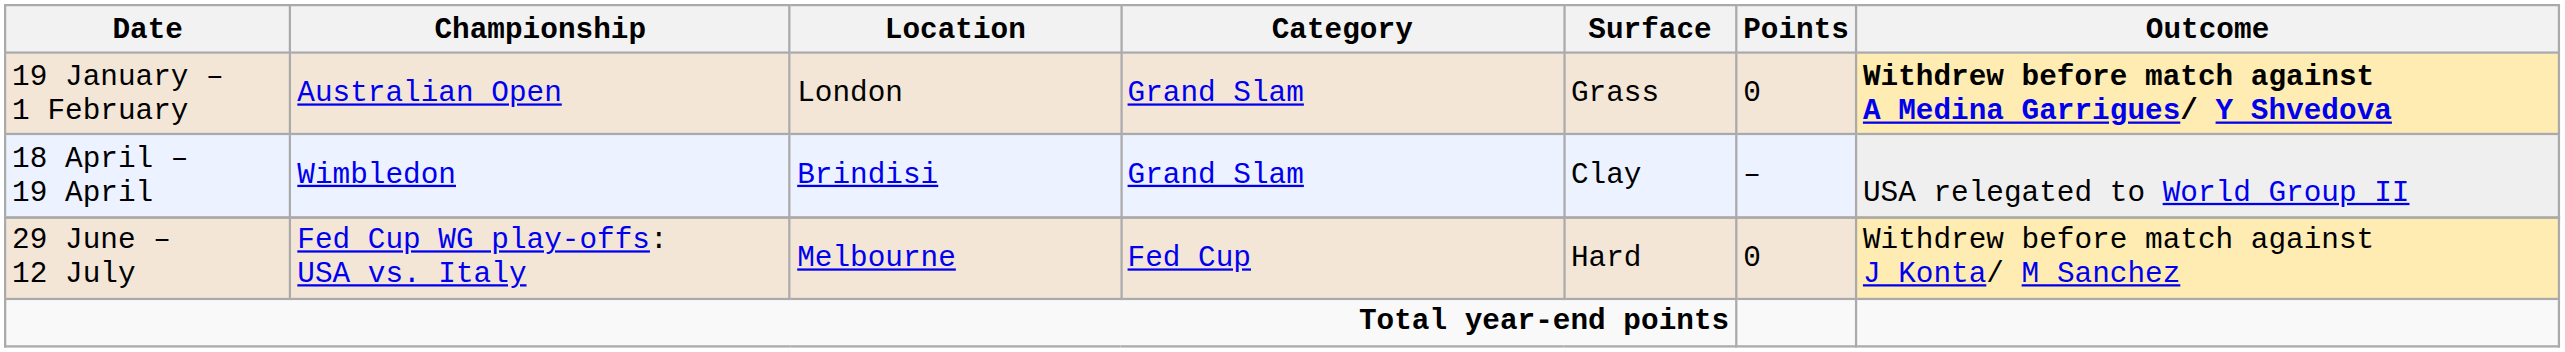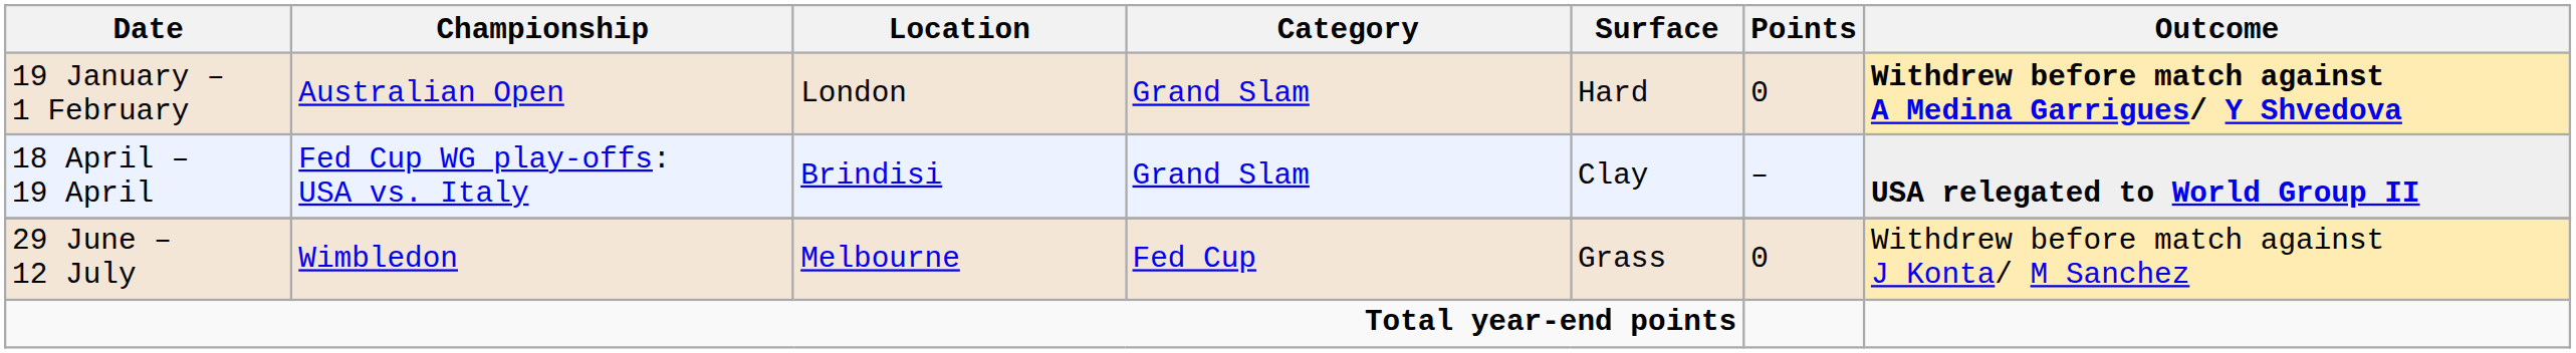19 January – 1 February | Surface: Grass -> Hard
18 April – 19 April | Championship: Wimbledon -> Fed Cup WG play-offs: USA vs. Italy
18 April – 19 April | Outcome: normal -> bold
29 June – 12 July | Championship: Fed Cup WG play-offs: USA vs. Italy -> Wimbledon
29 June – 12 July | Surface: Hard -> Grass
